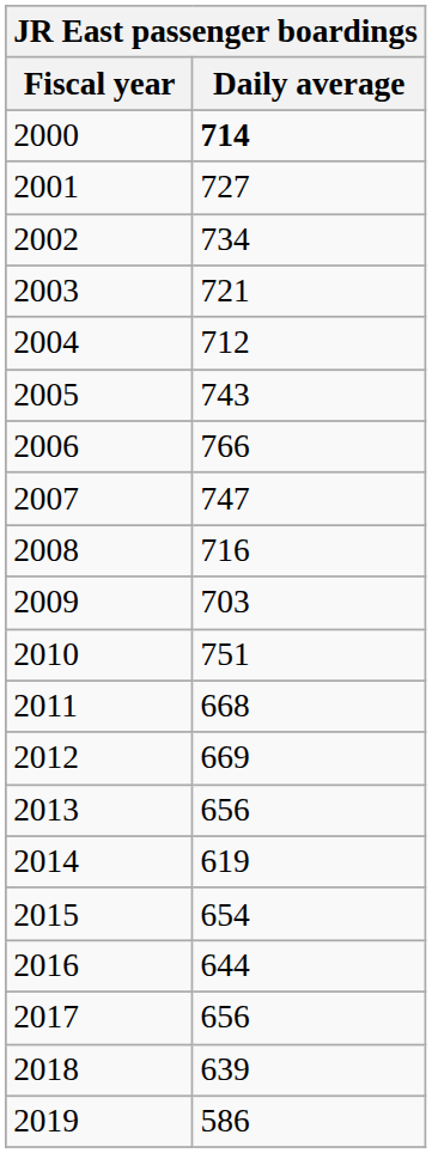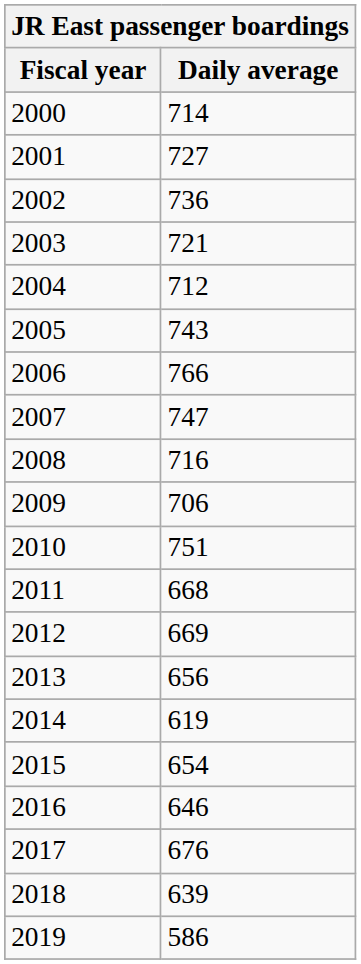2000 | Daily average: bold -> normal
2002 | Daily average: 734 -> 736
2009 | Daily average: 703 -> 706
2016 | Daily average: 644 -> 646
2017 | Daily average: 656 -> 676
